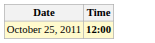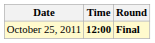+ column: Round | Final
